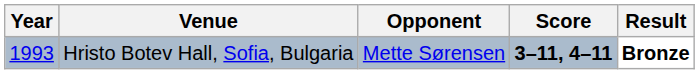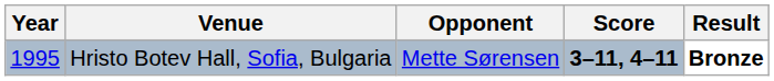Hristo Botev Hall, Sofia, Bulgaria | Year: 1993 -> 1995
